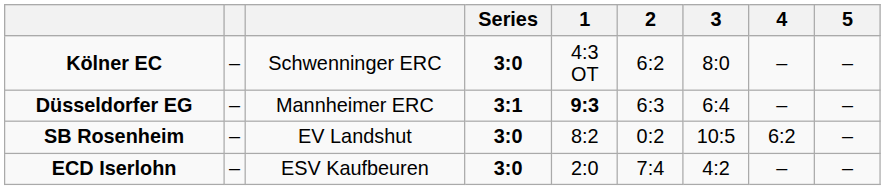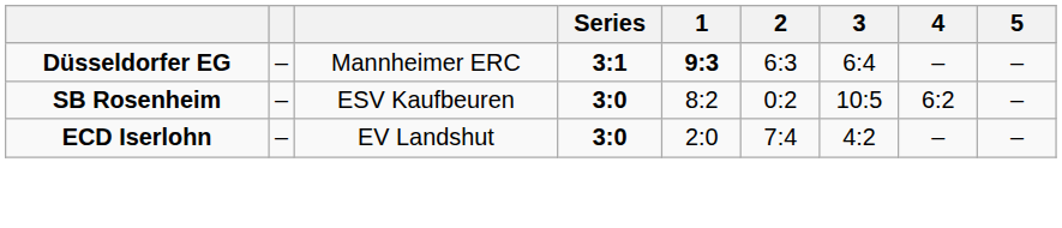- row: Kölner EC | – | Schwenninger ERC | 3:0 | 4:3 OT | 6:2 | 8:0 | – | –
SB Rosenheim | column 3: EV Landshut -> ESV Kaufbeuren
ECD Iserlohn | column 3: ESV Kaufbeuren -> EV Landshut
